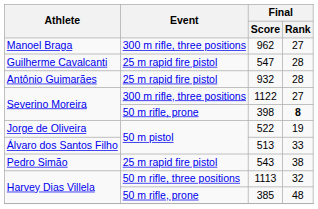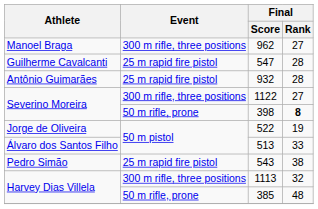1113 | Event: 50 m rifle, three positions -> 300 m rifle, three positions
